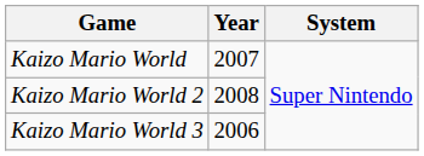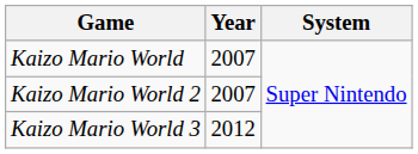Kaizo Mario World 2 | Year: 2008 -> 2007
Kaizo Mario World 3 | Year: 2006 -> 2012
